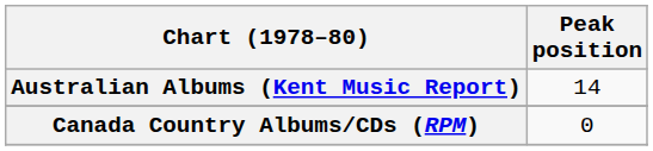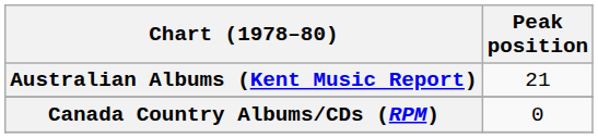Australian Albums (Kent Music Report) | Peak position: 14 -> 21
